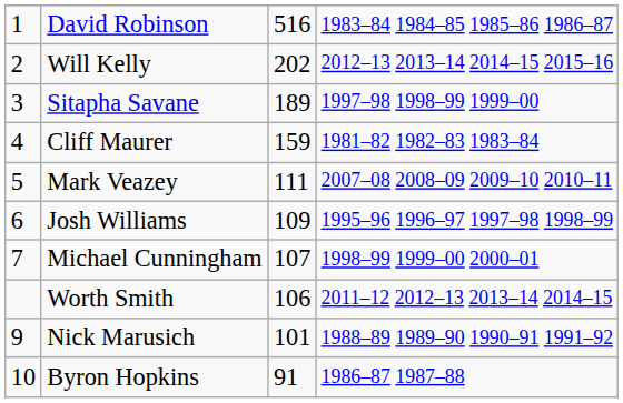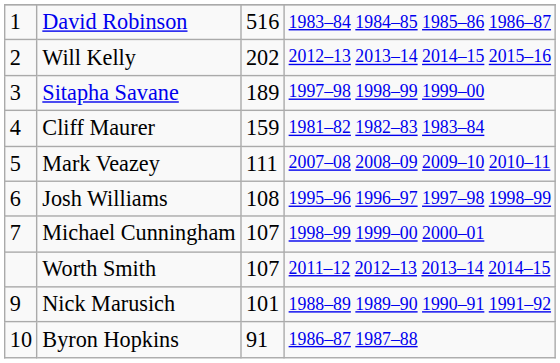Josh Williams | column 3: 109 -> 108
Worth Smith | column 3: 106 -> 107
